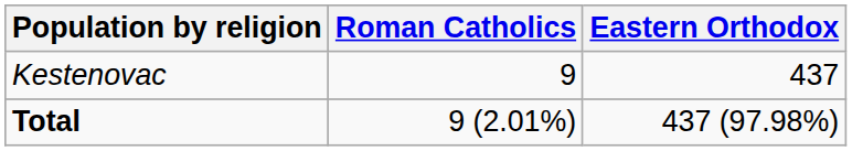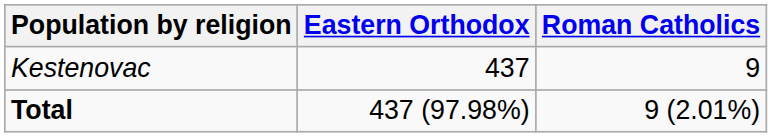columns swapped: Eastern Orthodox <-> Roman Catholics
